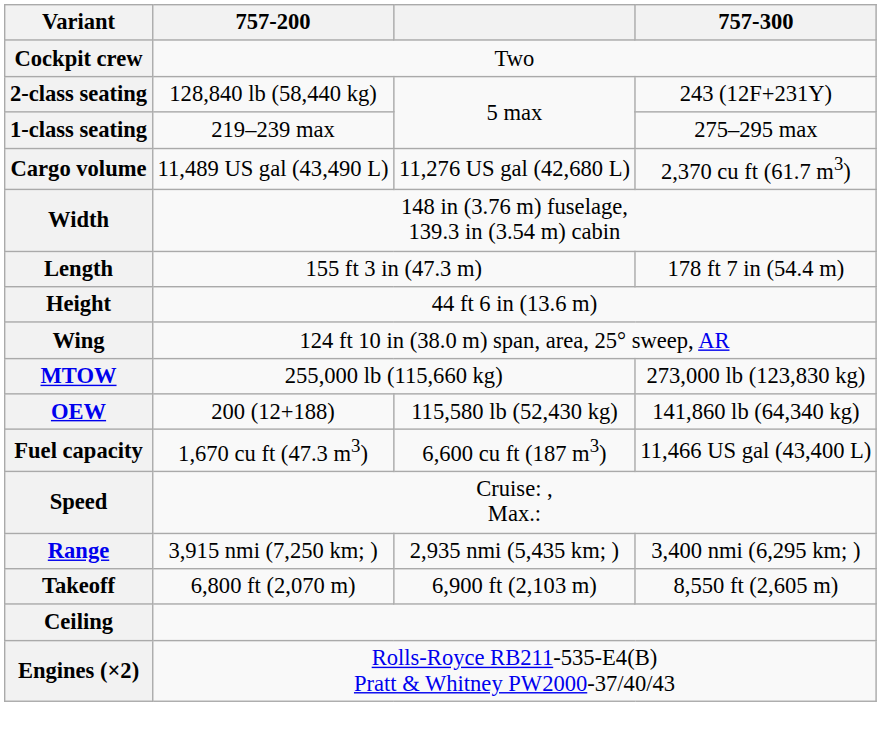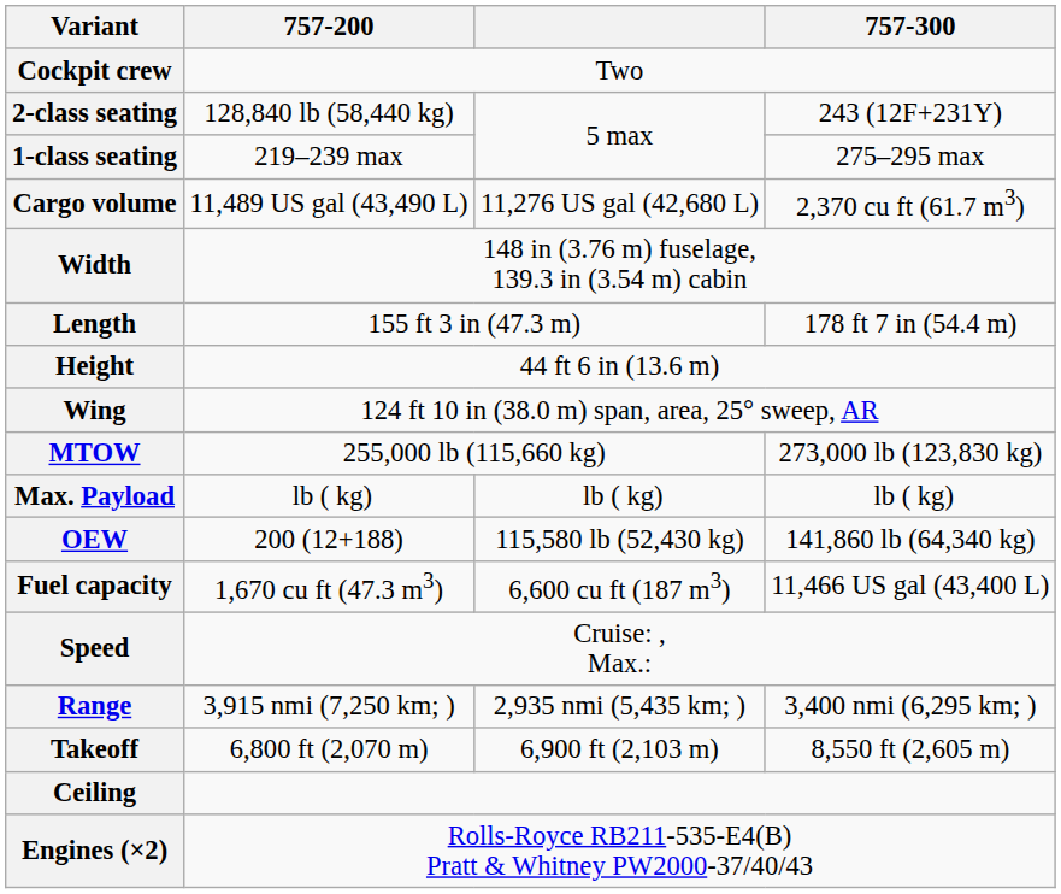+ row: Max. Payload | lb ( kg) | lb ( kg) | lb ( kg)
